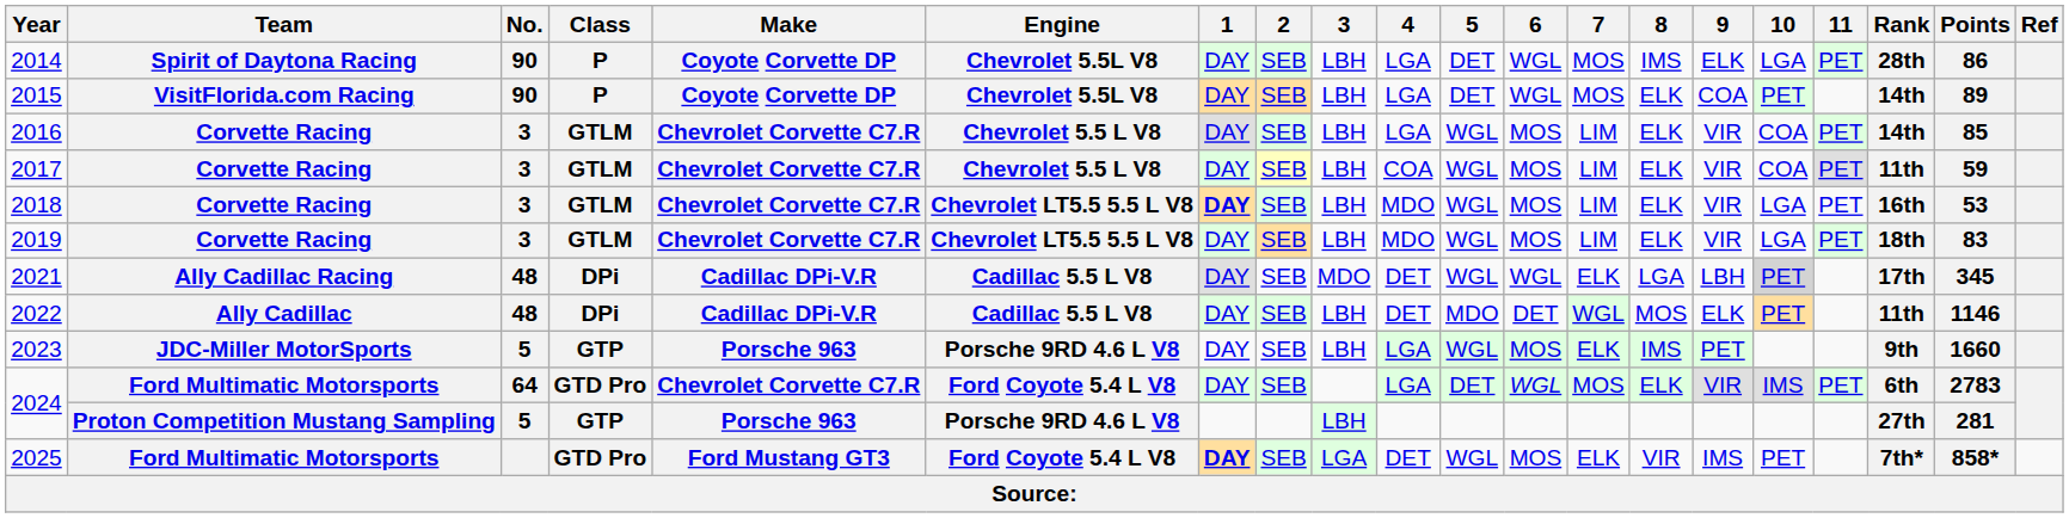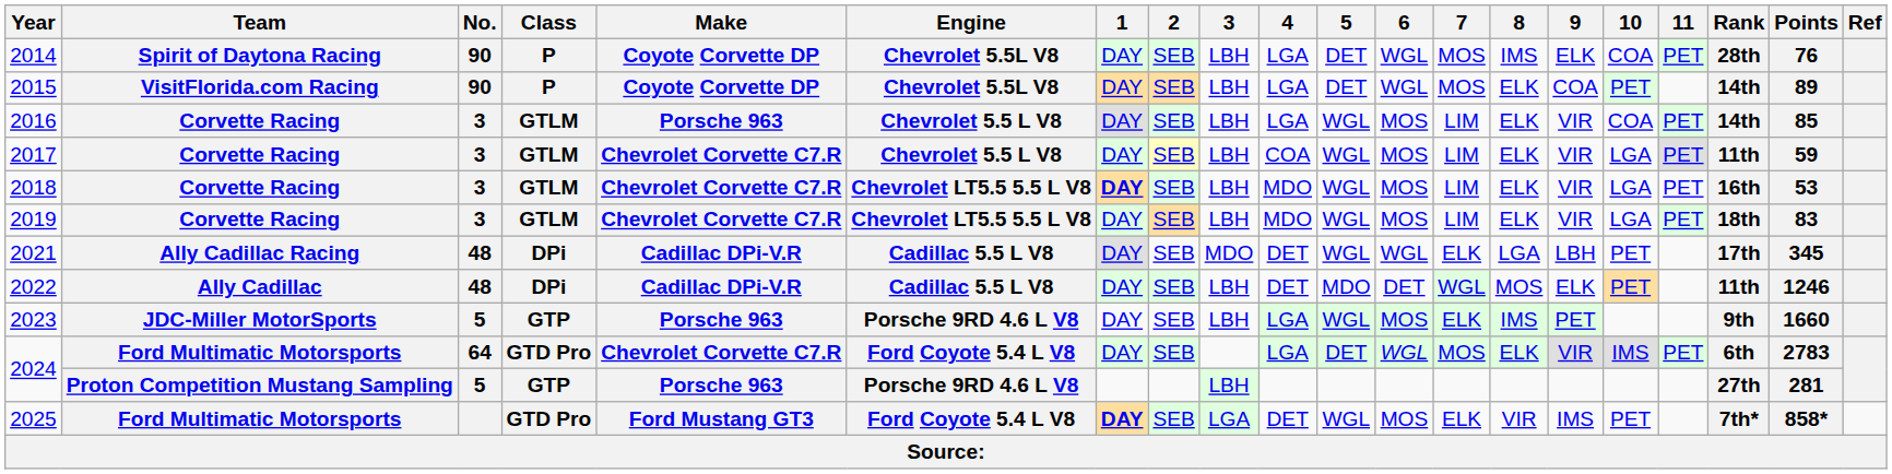2014 | 10: LGA -> COA
2014 | Points: 86 -> 76
2016 | Make: Chevrolet Corvette C7.R -> Porsche 963
2017 | 10: COA -> LGA
2021 | 10: lightgrey background -> no background
2022 | Points: 1146 -> 1246
